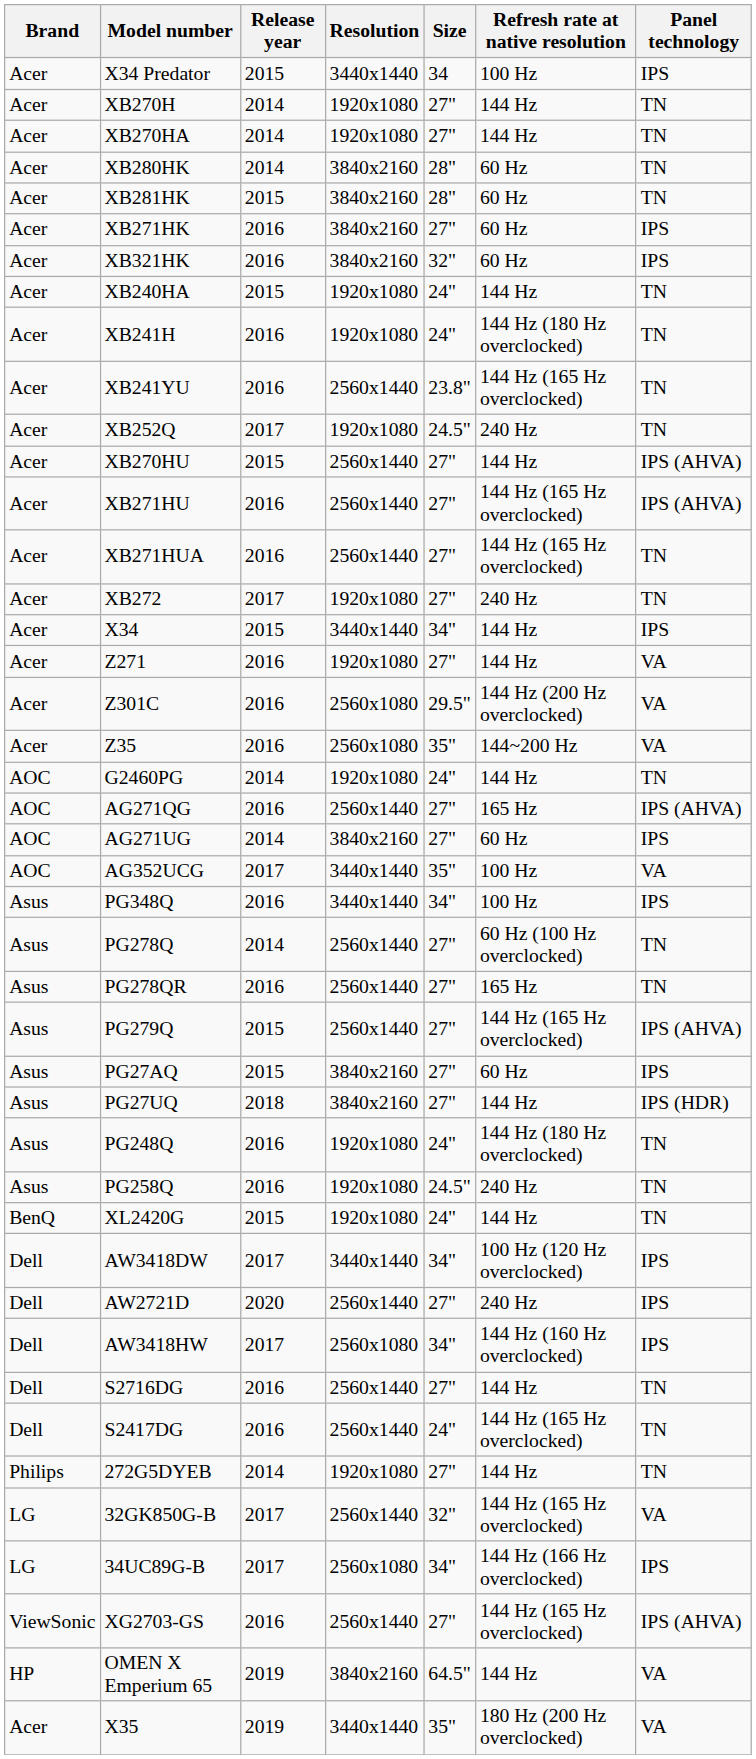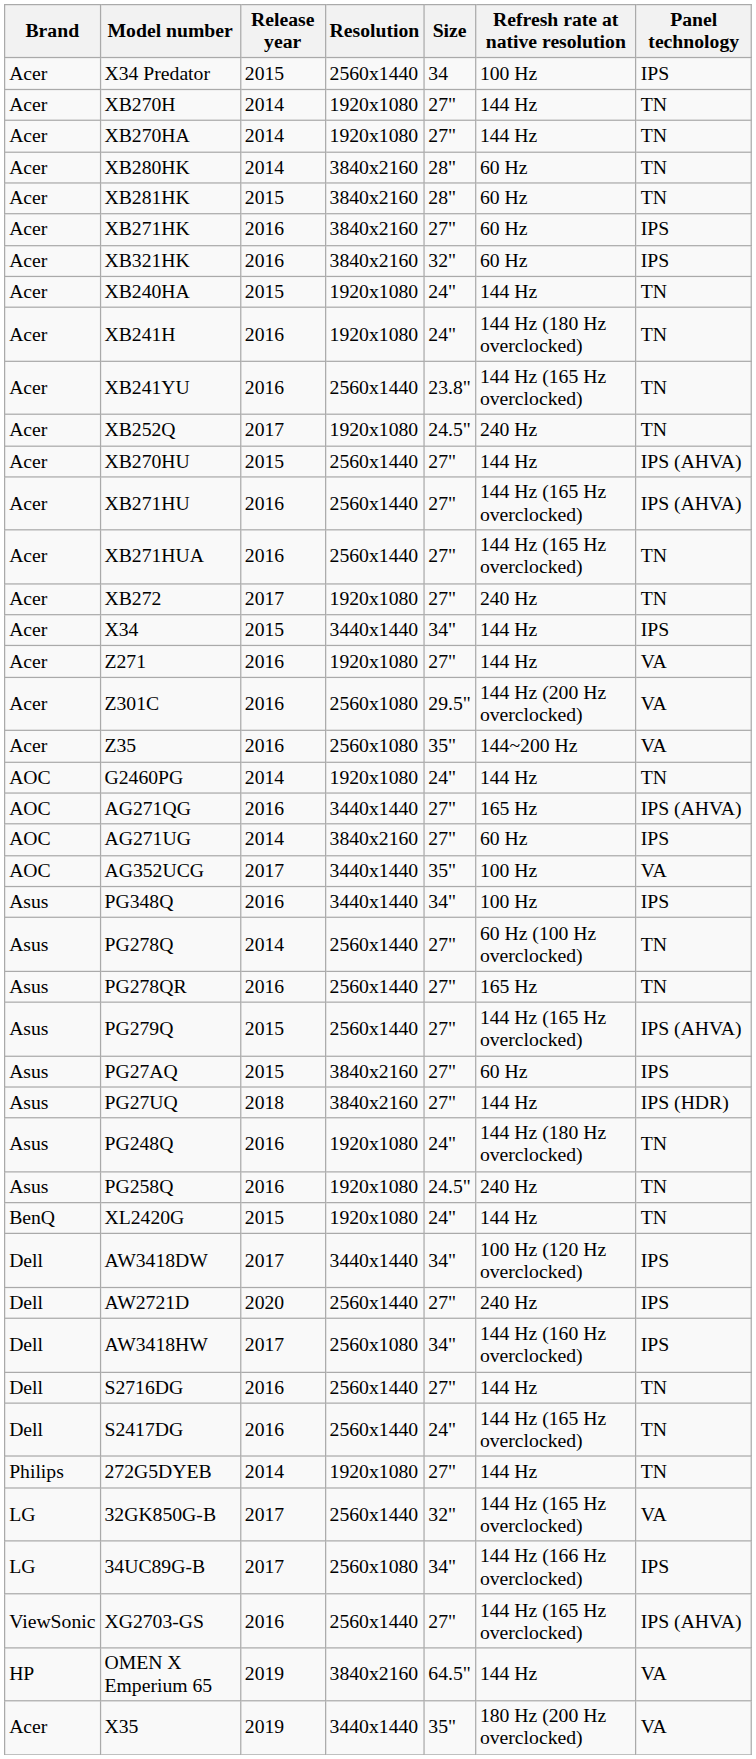X34 Predator | Resolution: 3440x1440 -> 2560x1440
AG271QG | Resolution: 2560x1440 -> 3440x1440
